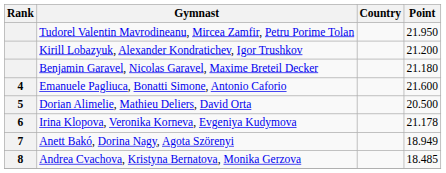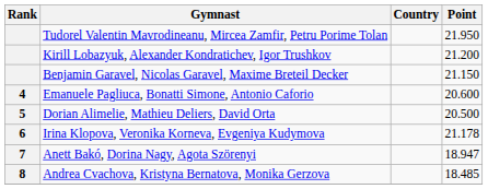Benjamin Garavel, Nicolas Garavel, Maxime Breteil Decker | Point: 21.180 -> 21.150
Emanuele Pagliuca, Bonatti Simone, Antonio Caforio | Point: 21.600 -> 20.600
Anett Bakó, Dorina Nagy, Agota Szörenyi | Point: 18.949 -> 18.947
